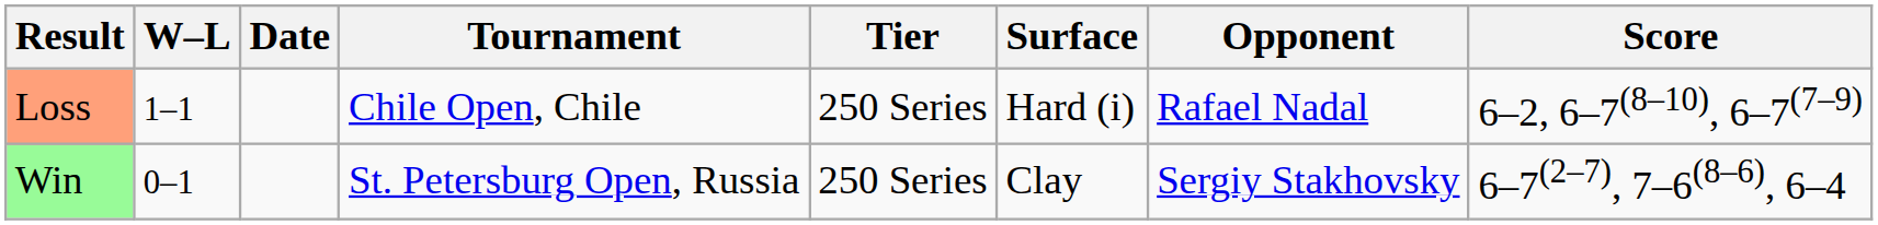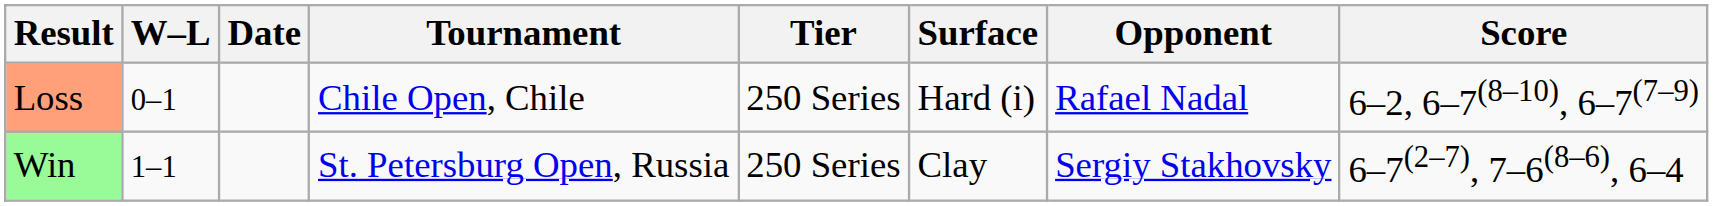Loss | W–L: 1–1 -> 0–1
Win | W–L: 0–1 -> 1–1
